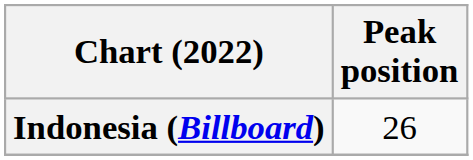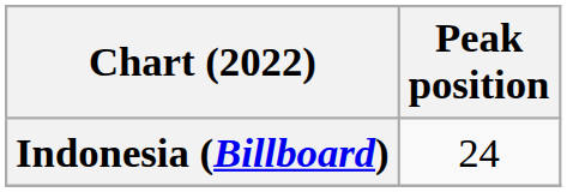Indonesia (Billboard) | Peak position: 26 -> 24
